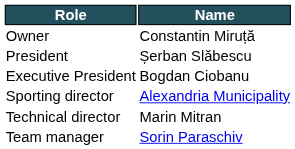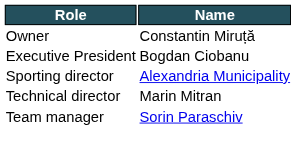- row: President | Șerban Slăbescu
